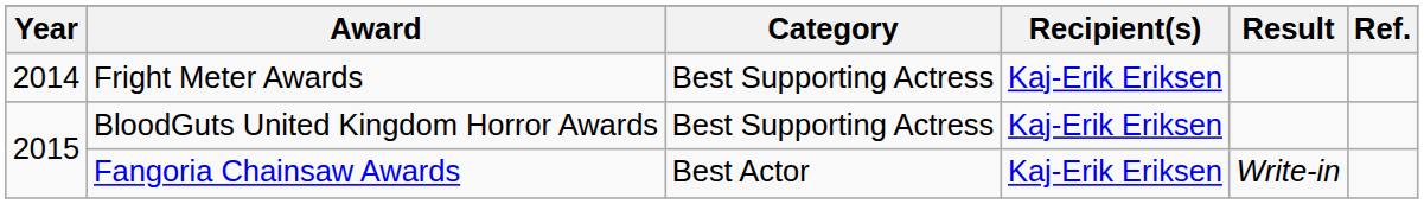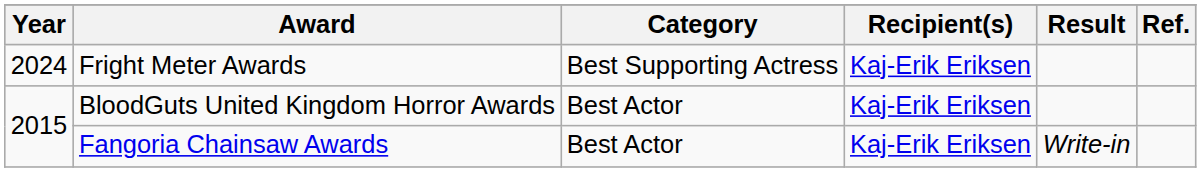Fright Meter Awards | Year: 2014 -> 2024
BloodGuts United Kingdom Horror Awards | Category: Best Supporting Actress -> Best Actor
